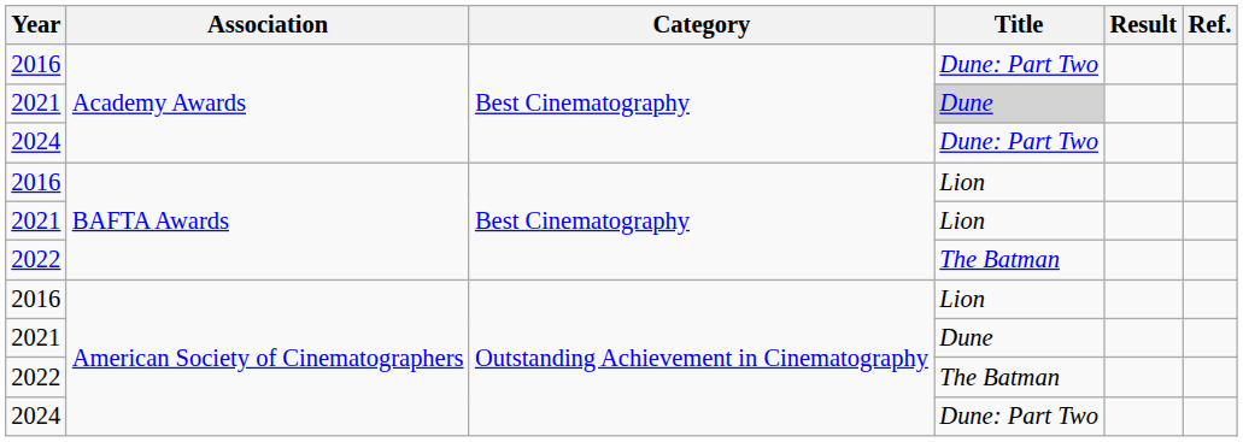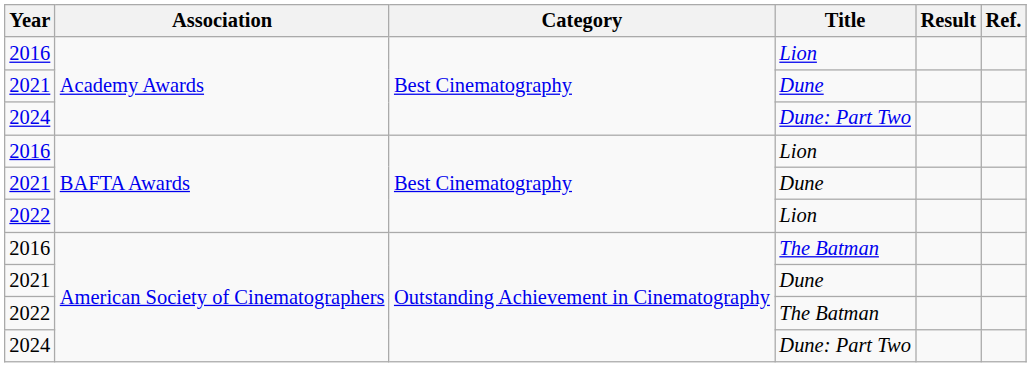2016 / Academy Awards | Title: Dune: Part Two -> Lion
2021 / Academy Awards | Title: lightgrey background -> no background
2021 / BAFTA Awards | Title: Lion -> Dune
2022 / BAFTA Awards | Title: The Batman -> Lion
2016 / American Society of Cinematographers | Title: Lion -> The Batman
